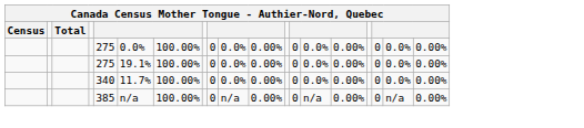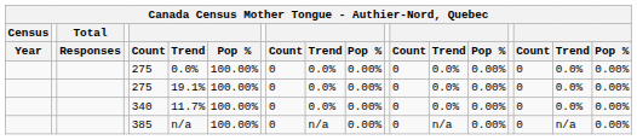+ row: Year | Responses | Count | Trend | Pop % | Count | Trend | Pop % | Count | Trend | Pop % | Count | Trend | Pop %
